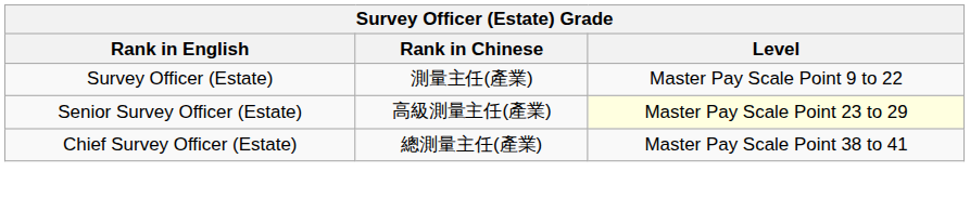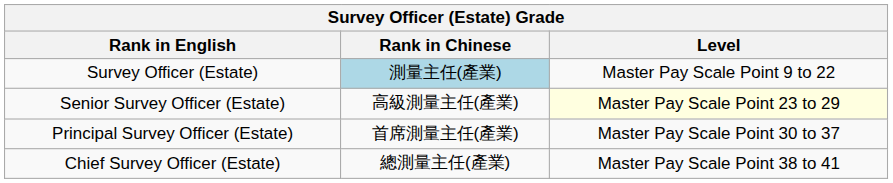Survey Officer (Estate) | Rank in Chinese: no background -> lightblue background
+ row: Principal Survey Officer (Estate) | 首席測量主任(產業) | Master Pay Scale Point 30 to 37
